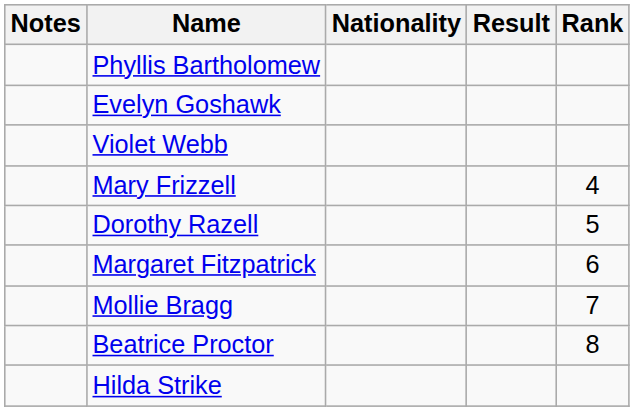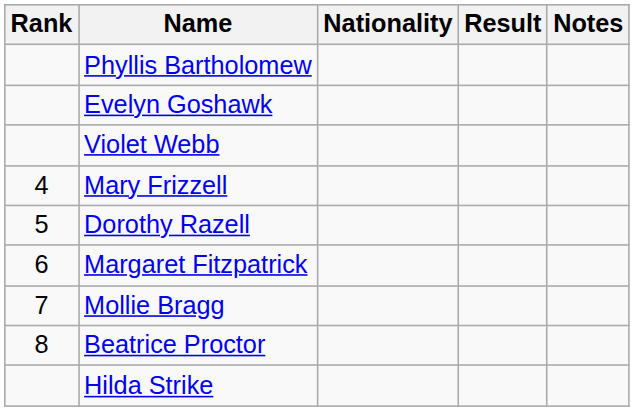columns swapped: Rank <-> Notes
